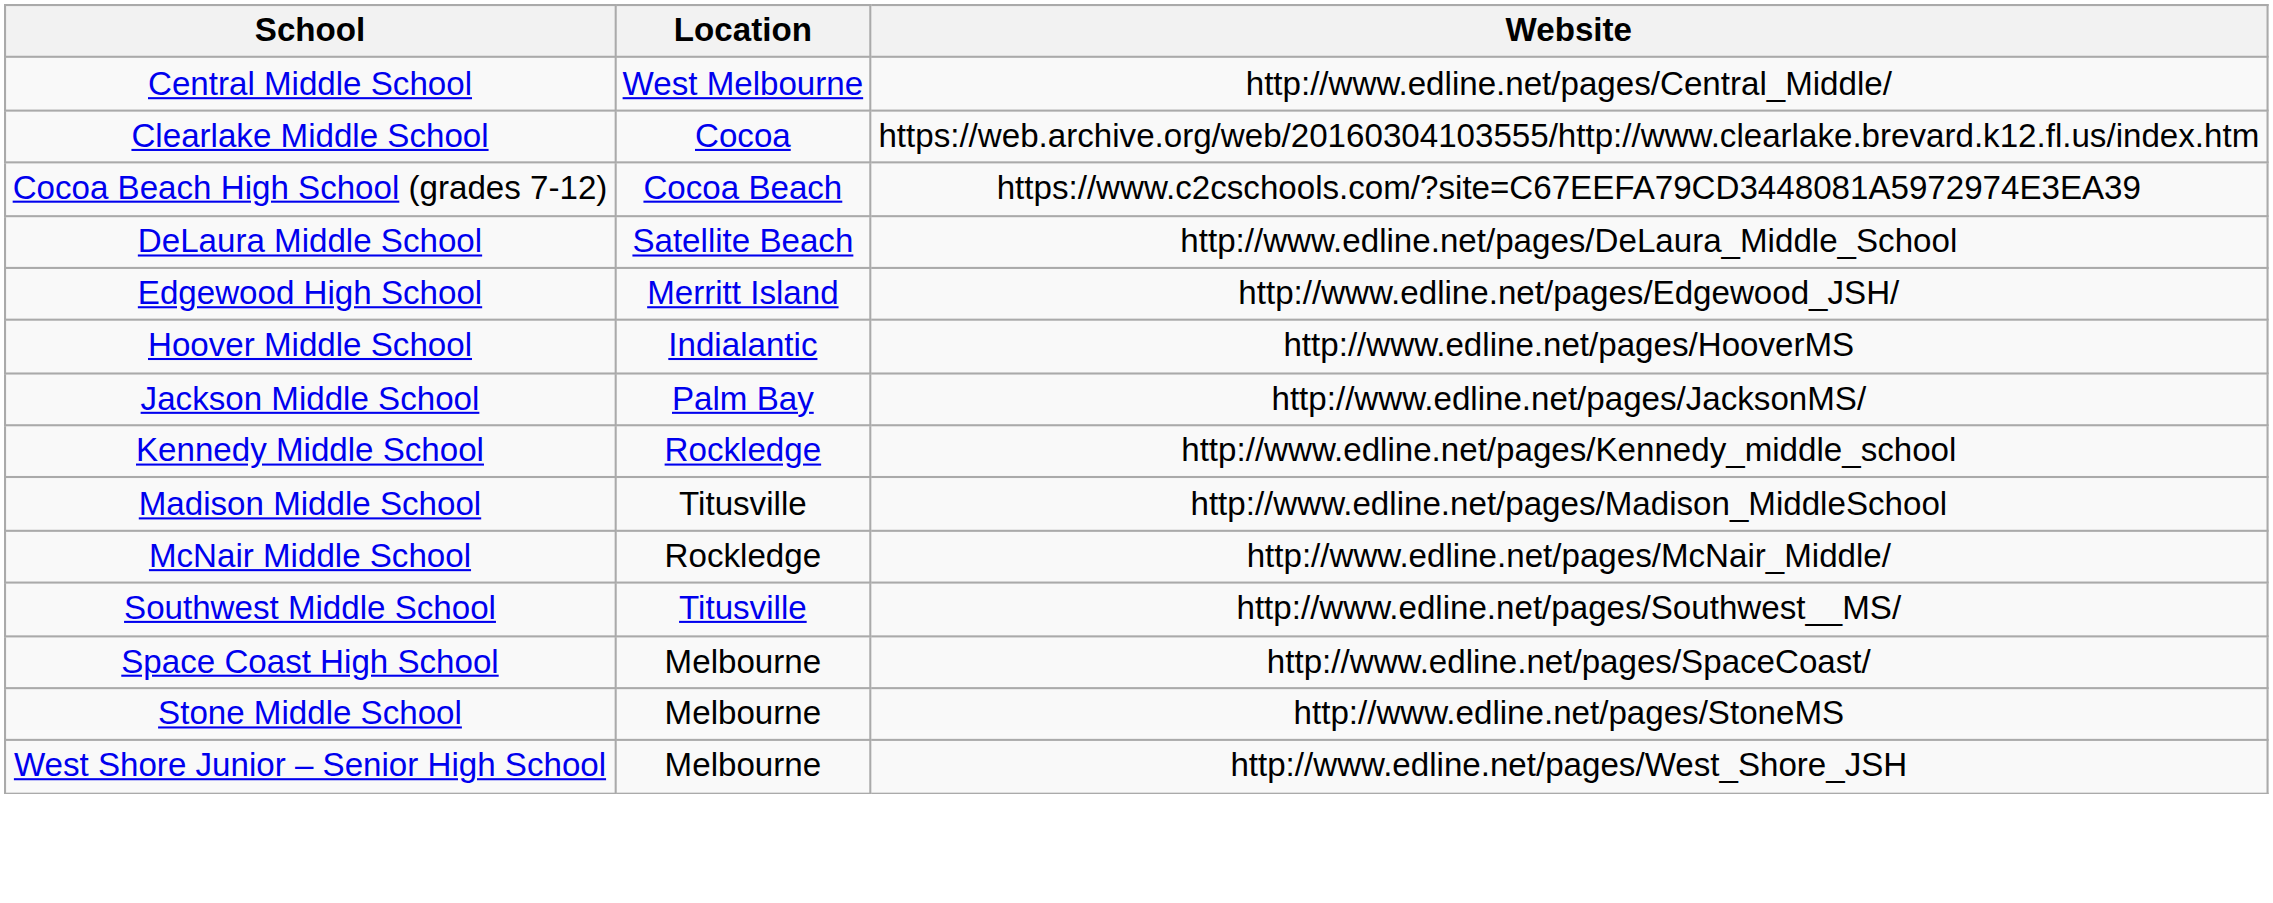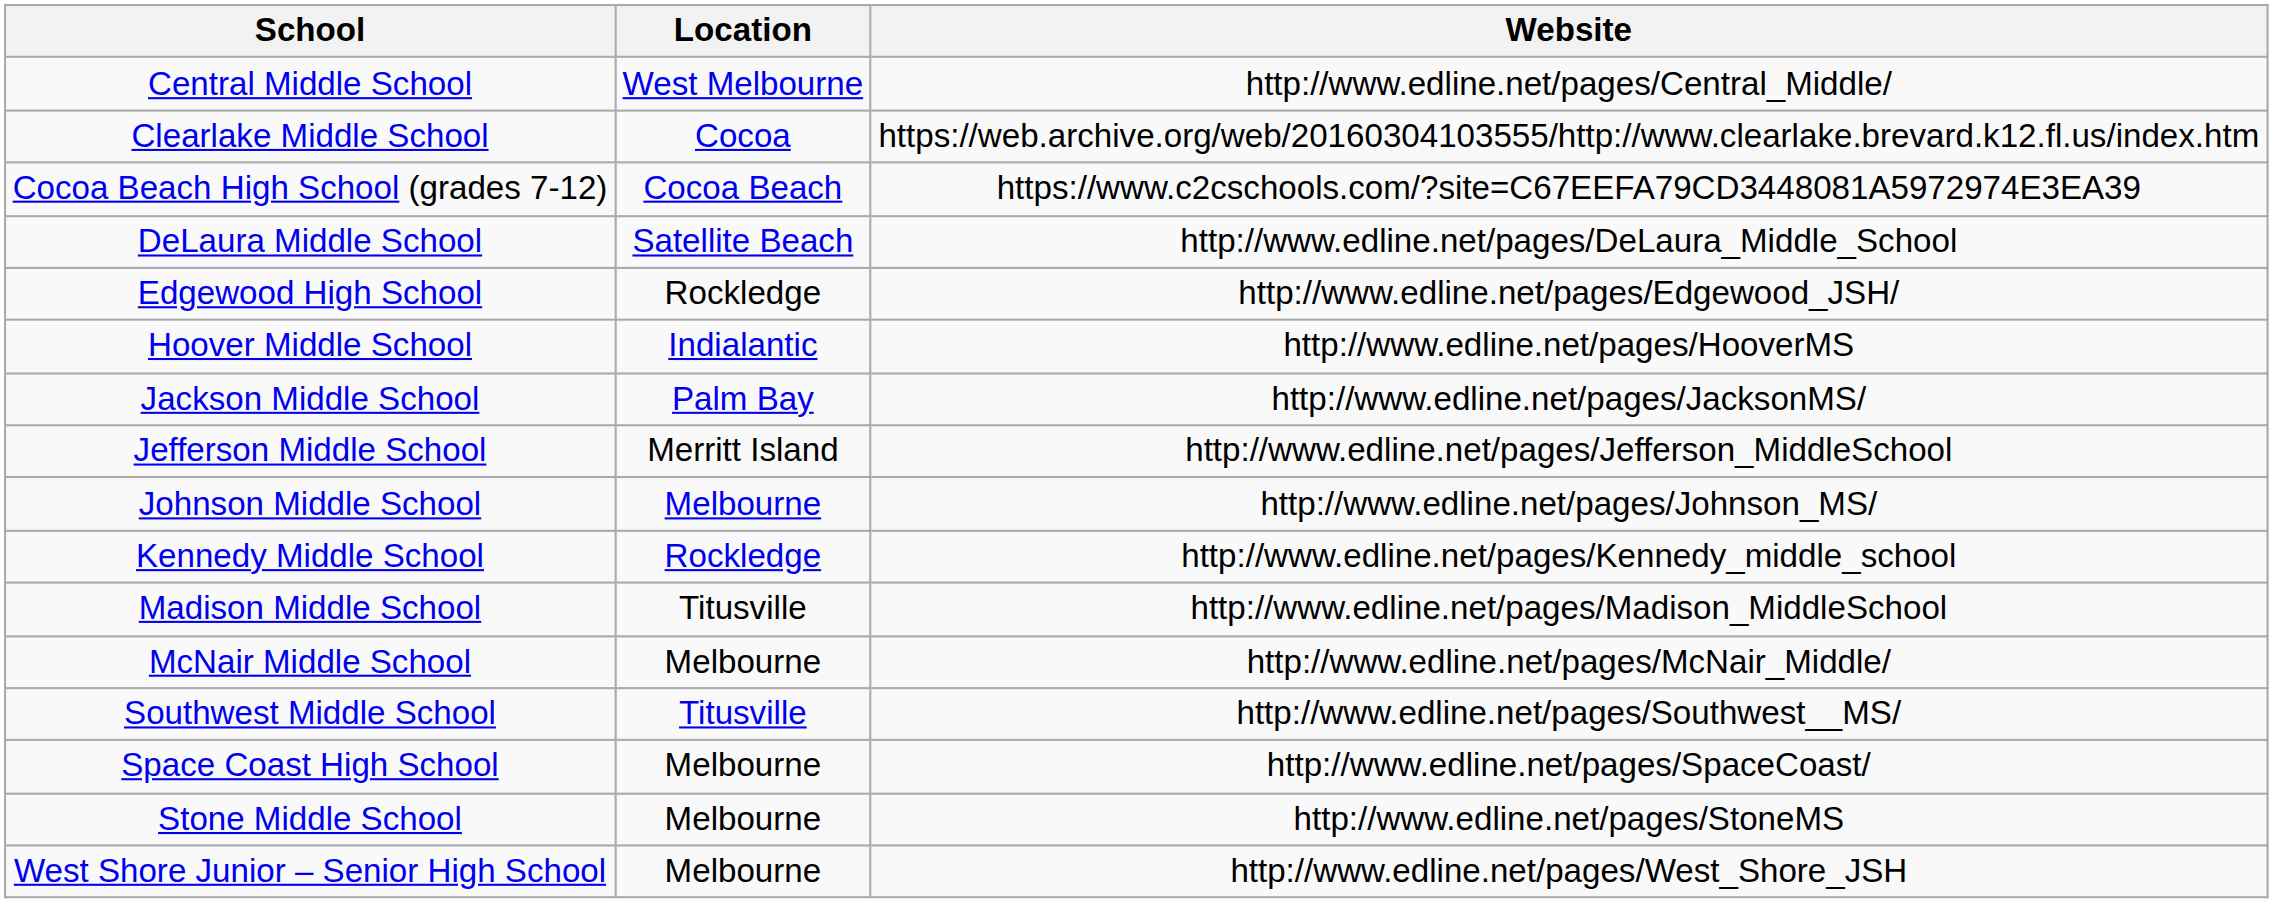Edgewood High School | Location: Merritt Island -> Rockledge
+ row: Jefferson Middle School | Merritt Island | http://www.edline.net/pages/Jefferson_MiddleSchool
+ row: Johnson Middle School | Melbourne | http://www.edline.net/pages/Johnson_MS/
McNair Middle School | Location: Rockledge -> Melbourne
